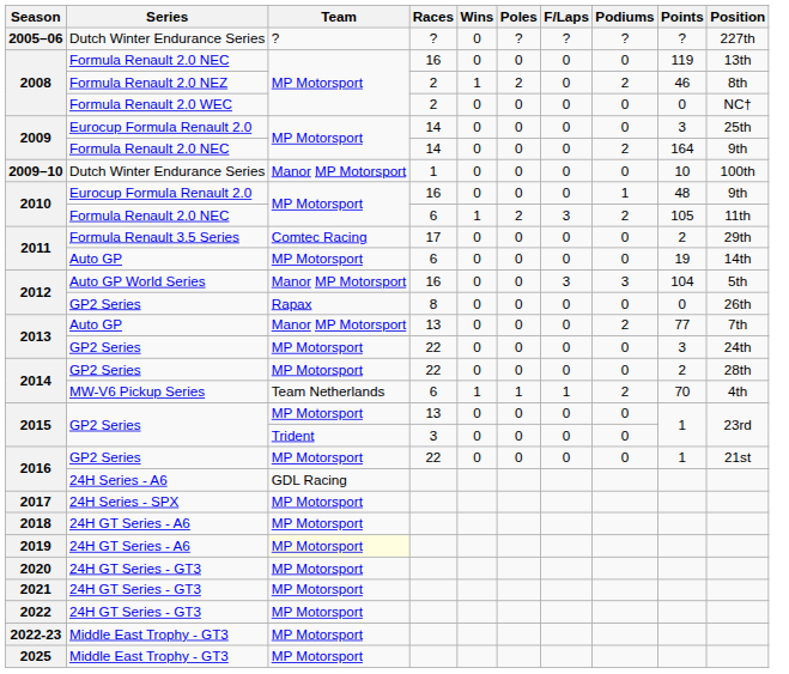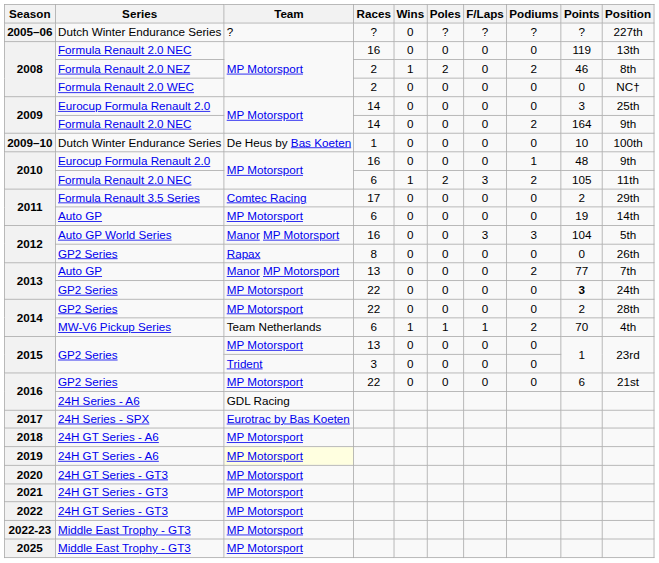2009–10 | Team: Manor MP Motorsport -> De Heus by Bas Koeten
2013 / GP2 Series | Points: normal -> bold
2016 / GP2 Series | Points: 1 -> 6
2017 | Team: MP Motorsport -> Eurotrac by Bas Koeten
